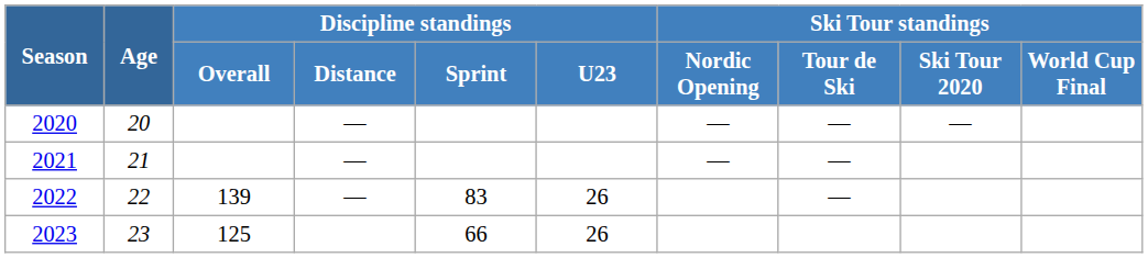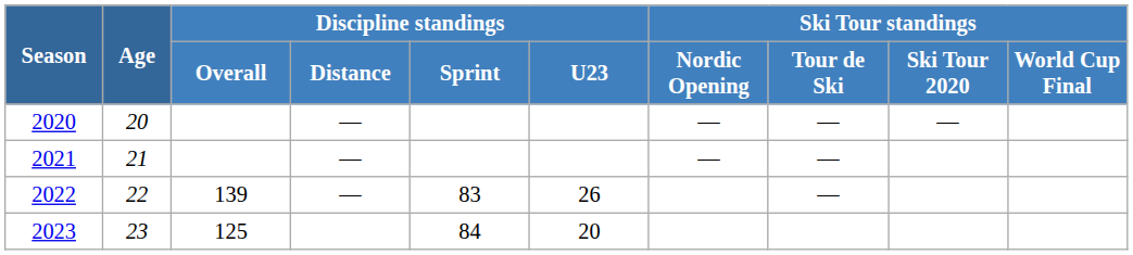2023 | Discipline standings / Sprint: 66 -> 84
2023 | Discipline standings / U23: 26 -> 20
